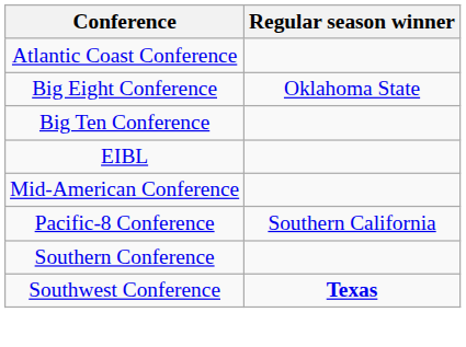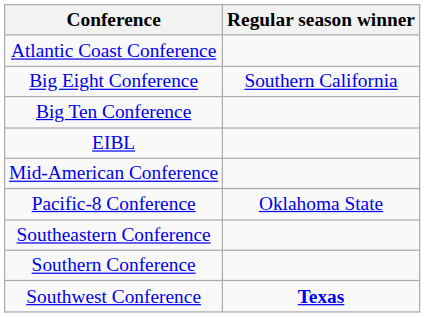Big Eight Conference | Regular season winner: Oklahoma State -> Southern California
Pacific-8 Conference | Regular season winner: Southern California -> Oklahoma State
+ row: Southeastern Conference
